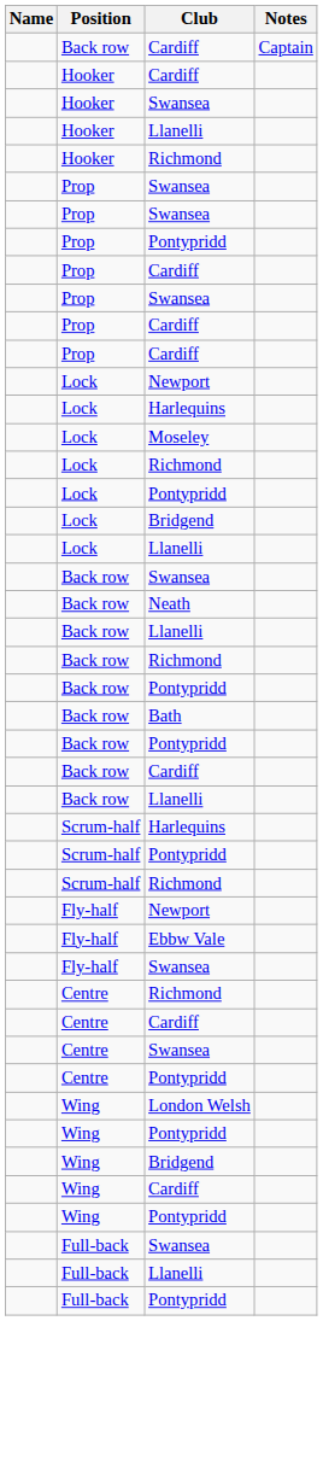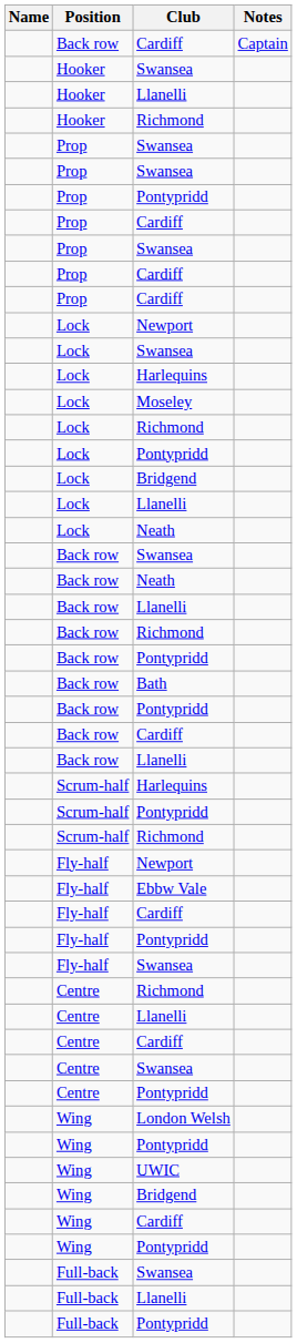- row: Hooker | Cardiff
+ row: Lock | Swansea
+ row: Lock | Neath
+ row: Fly-half | Cardiff
+ row: Fly-half | Pontypridd
+ row: Centre | Llanelli
+ row: Wing | UWIC
